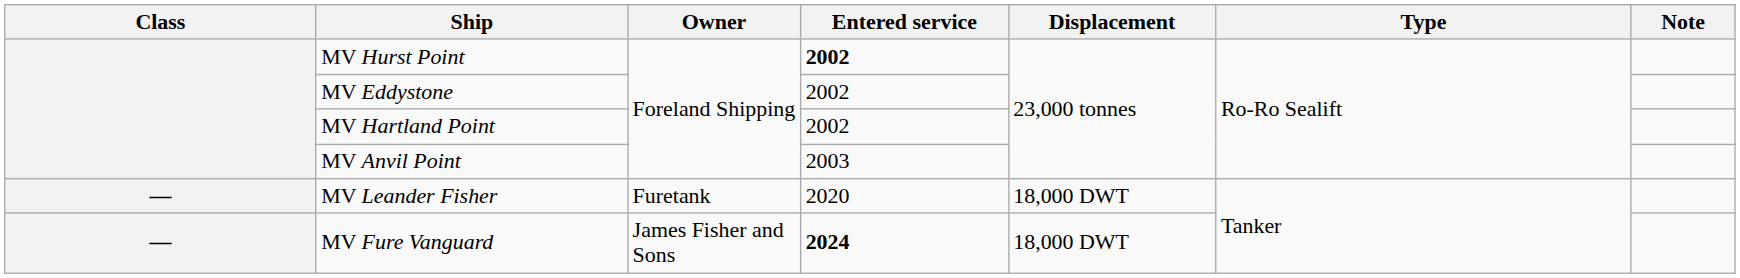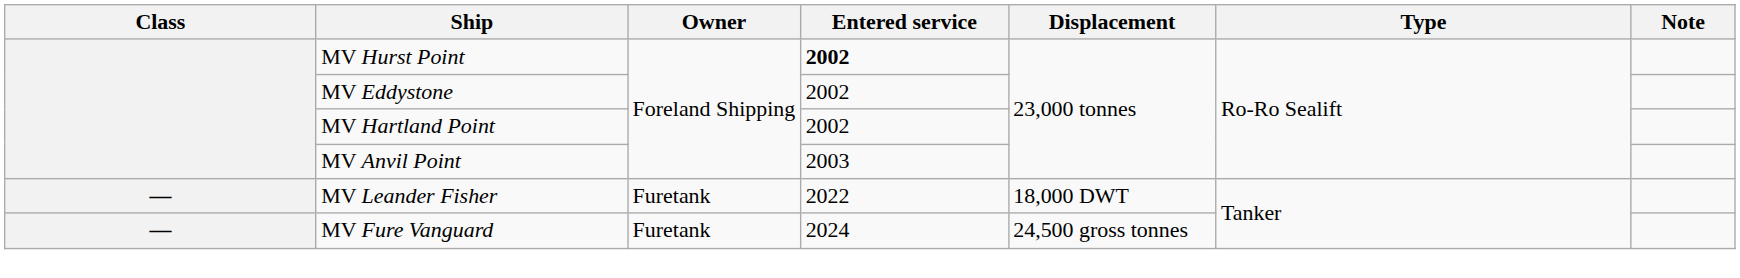MV Leander Fisher | Entered service: 2020 -> 2022
MV Fure Vanguard | Owner: James Fisher and Sons -> Furetank
MV Fure Vanguard | Entered service: bold -> normal
MV Fure Vanguard | Displacement: 18,000 DWT -> 24,500 gross tonnes
